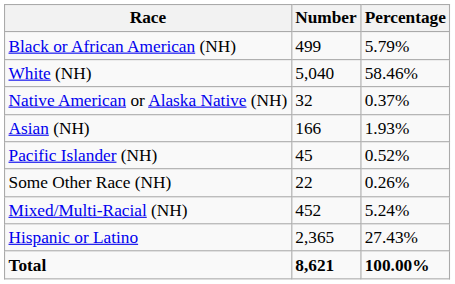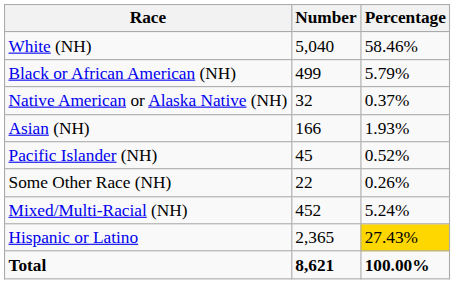rows swapped: White (NH) <-> Black or African American (NH)
Hispanic or Latino | Percentage: no background -> gold background
